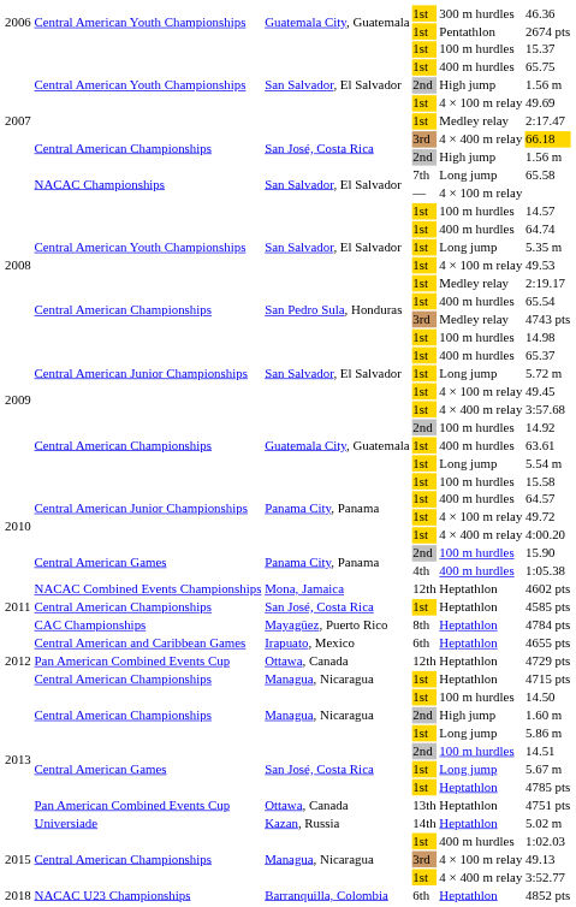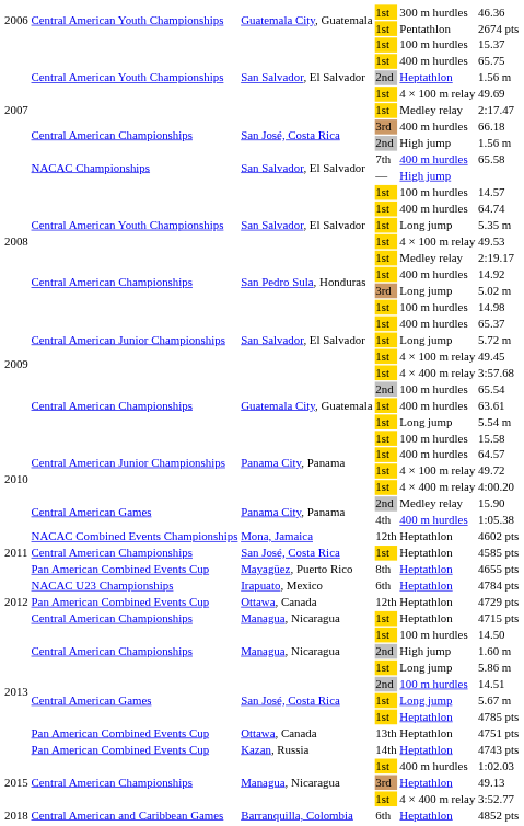San Salvador, El Salvador / 2nd | column 5: High jump -> Heptathlon
San José, Costa Rica / 3rd | column 5: 4 × 400 m relay -> 400 m hurdles
San José, Costa Rica / 3rd | column 6: gold background -> no background
San Salvador, El Salvador / 7th | column 5: Long jump -> 400 m hurdles
San Salvador, El Salvador / — | column 5: 4 × 100 m relay -> High jump
San Pedro Sula, Honduras / 1st | column 6: 65.54 -> 14.92
San Pedro Sula, Honduras / 3rd | column 5: Medley relay -> Long jump
San Pedro Sula, Honduras / 3rd | column 6: 4743 pts -> 5.02 m
Guatemala City, Guatemala / 2nd | column 6: 14.92 -> 65.54
Panama City, Panama / 2nd | column 5: 100 m hurdles -> Medley relay
Mayagüez, Puerto Rico | column 2: CAC Championships -> Pan American Combined Events Cup
Mayagüez, Puerto Rico | column 6: 4784 pts -> 4655 pts
Irapuato, Mexico | column 2: Central American and Caribbean Games -> NACAC U23 Championships
Irapuato, Mexico | column 6: 4655 pts -> 4784 pts
Kazan, Russia | column 2: Universiade -> Pan American Combined Events Cup
Kazan, Russia | column 6: 5.02 m -> 4743 pts
Managua, Nicaragua / 3rd | column 5: 4 × 100 m relay -> Heptathlon
Barranquilla, Colombia | column 2: NACAC U23 Championships -> Central American and Caribbean Games
